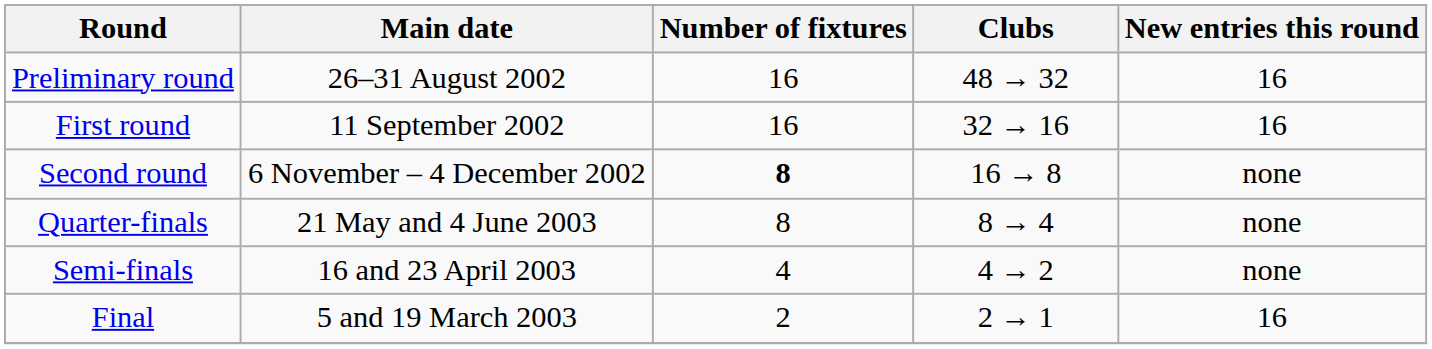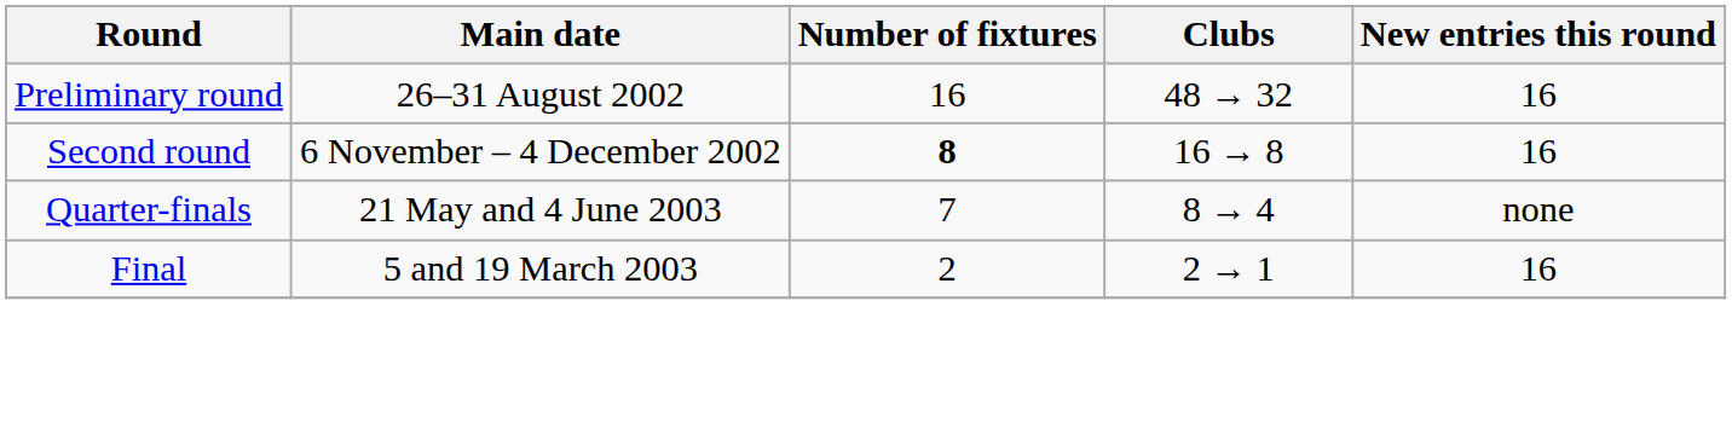- row: First round | 11 September 2002 | 16 | 32 → 16 | 16
Second round | New entries this round: none -> 16
Quarter-finals | Number of fixtures: 8 -> 7
- row: Semi-finals | 16 and 23 April 2003 | 4 | 4 → 2 | none
